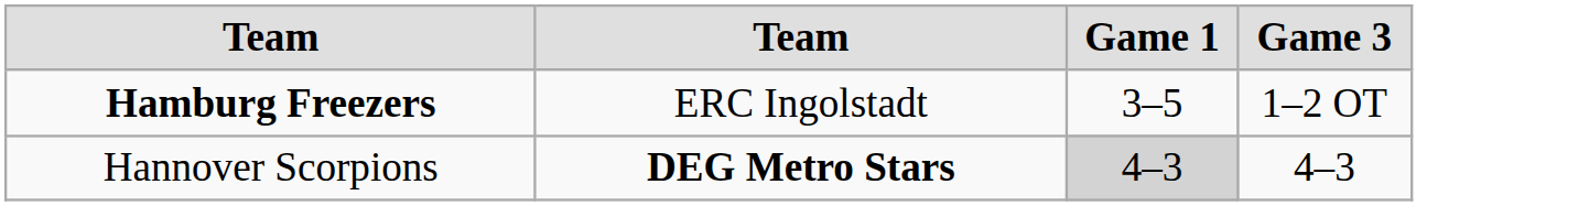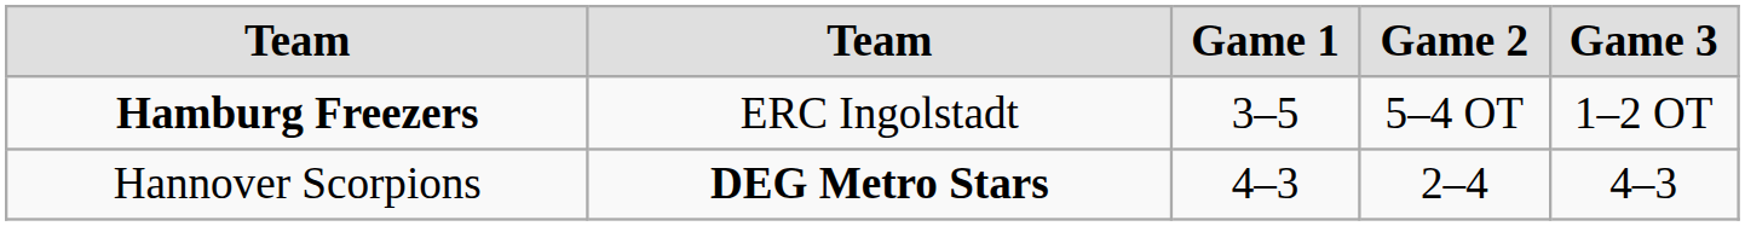+ column: Game 2 | 5–4 OT | 2–4
Hannover Scorpions | Game 1: lightgrey background -> no background
